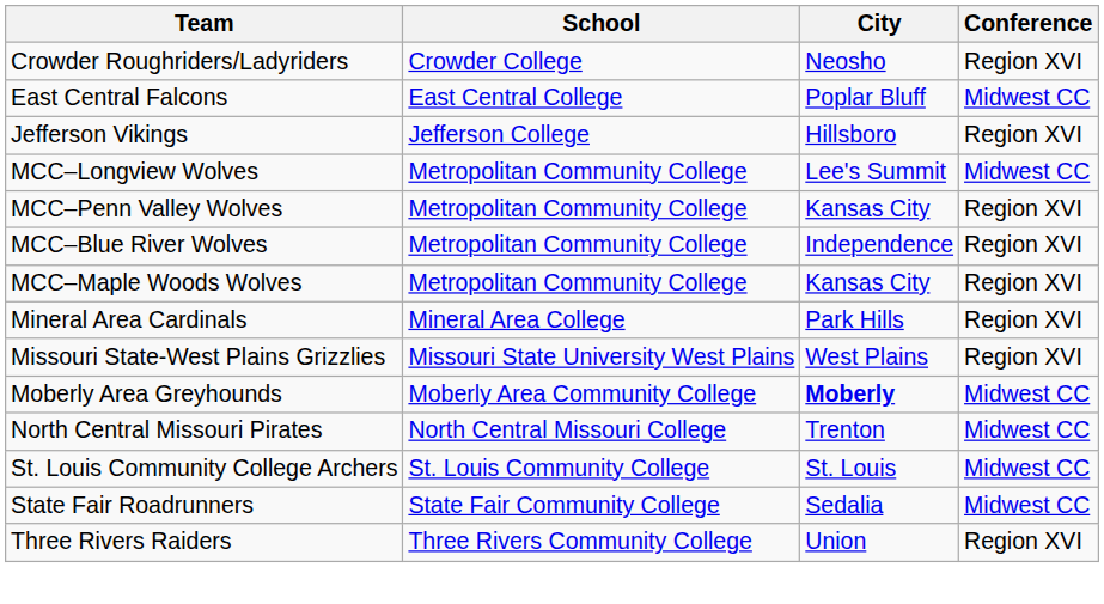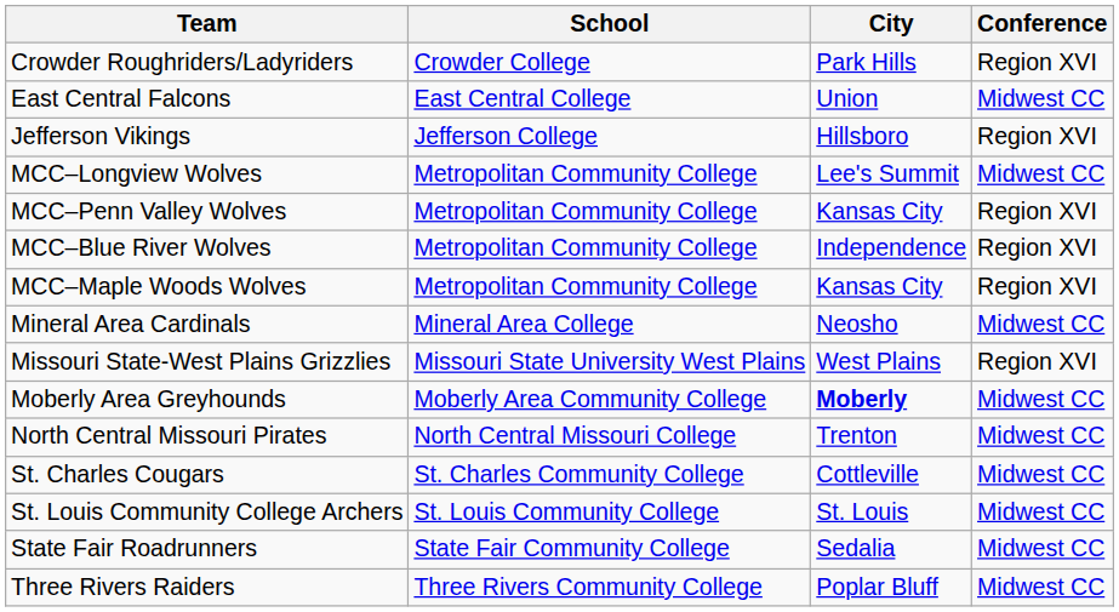Crowder Roughriders/Ladyriders | City: Neosho -> Park Hills
East Central Falcons | City: Poplar Bluff -> Union
Mineral Area Cardinals | City: Park Hills -> Neosho
Mineral Area Cardinals | Conference: Region XVI -> Midwest CC
+ row: St. Charles Cougars | St. Charles Community College | Cottleville | Midwest CC
Three Rivers Raiders | City: Union -> Poplar Bluff
Three Rivers Raiders | Conference: Region XVI -> Midwest CC
